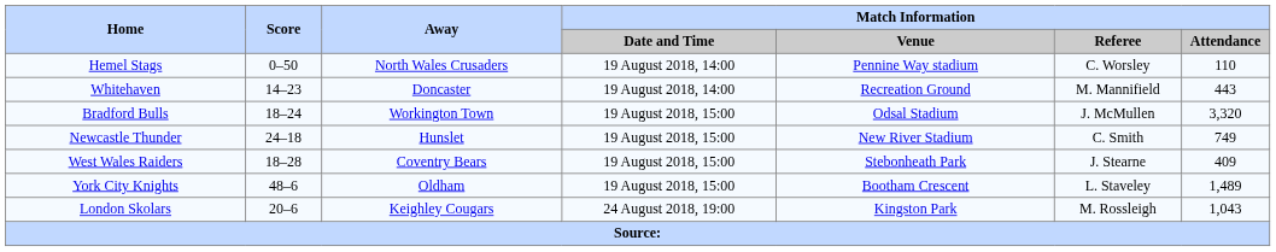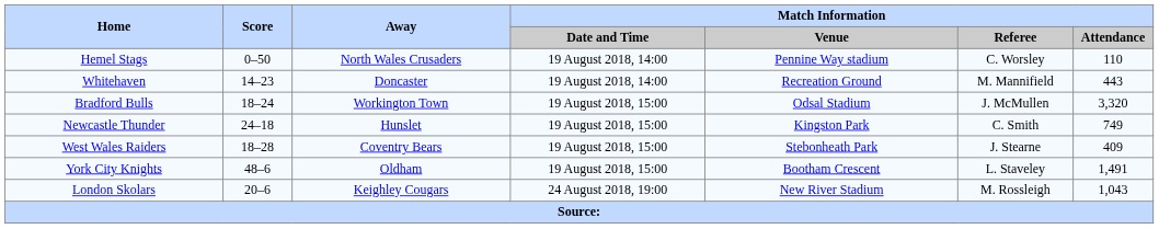Newcastle Thunder | Match Information / Venue: New River Stadium -> Kingston Park
York City Knights | Match Information / Attendance: 1,489 -> 1,491
London Skolars | Match Information / Venue: Kingston Park -> New River Stadium
